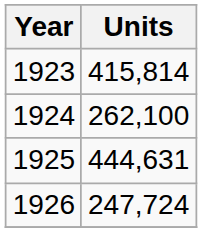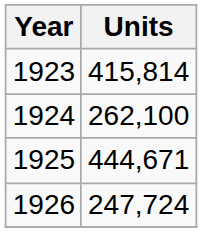1925 | Units: 444,631 -> 444,671
